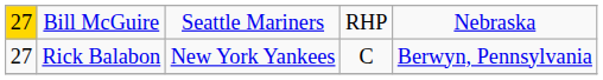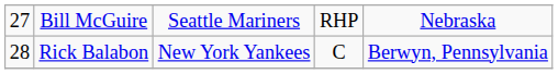Bill McGuire | column 1: gold background -> no background
Rick Balabon | column 1: 27 -> 28
